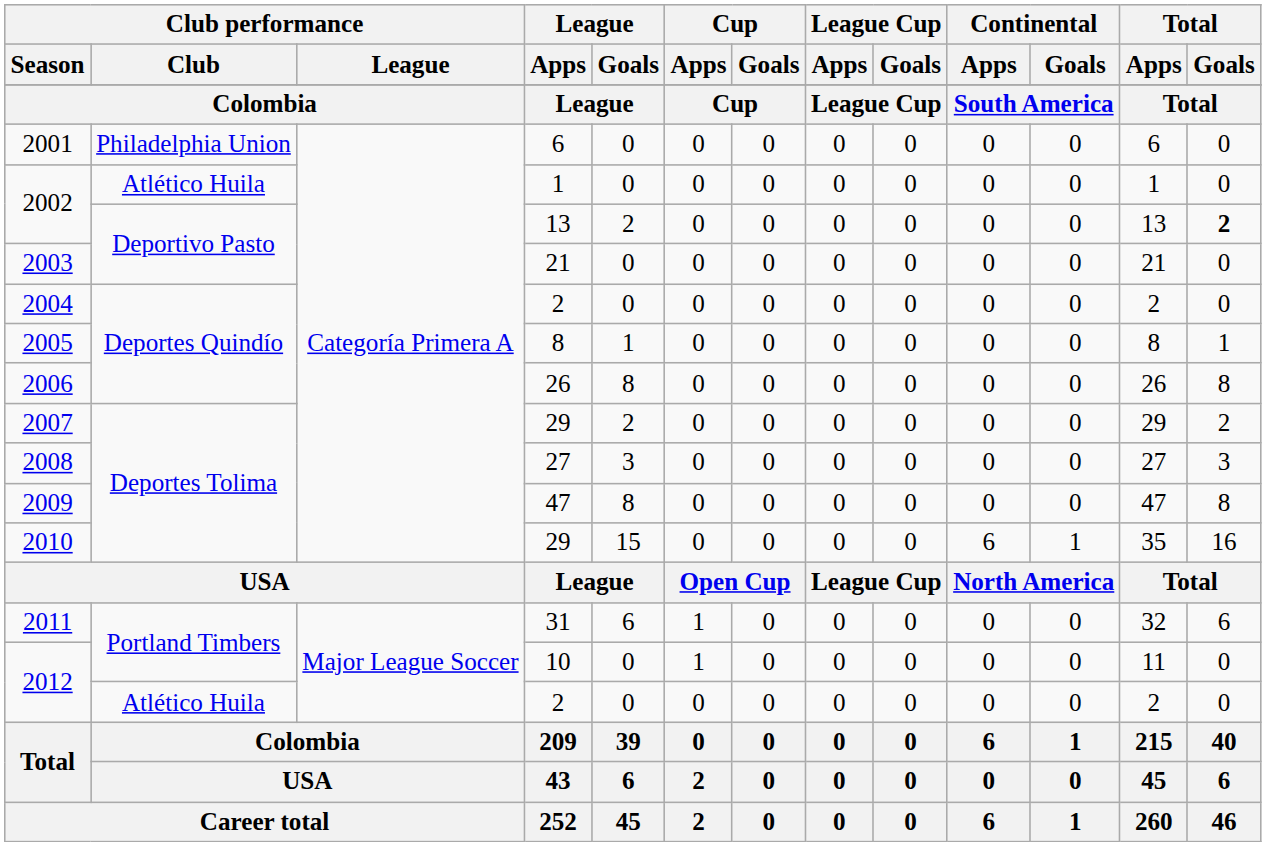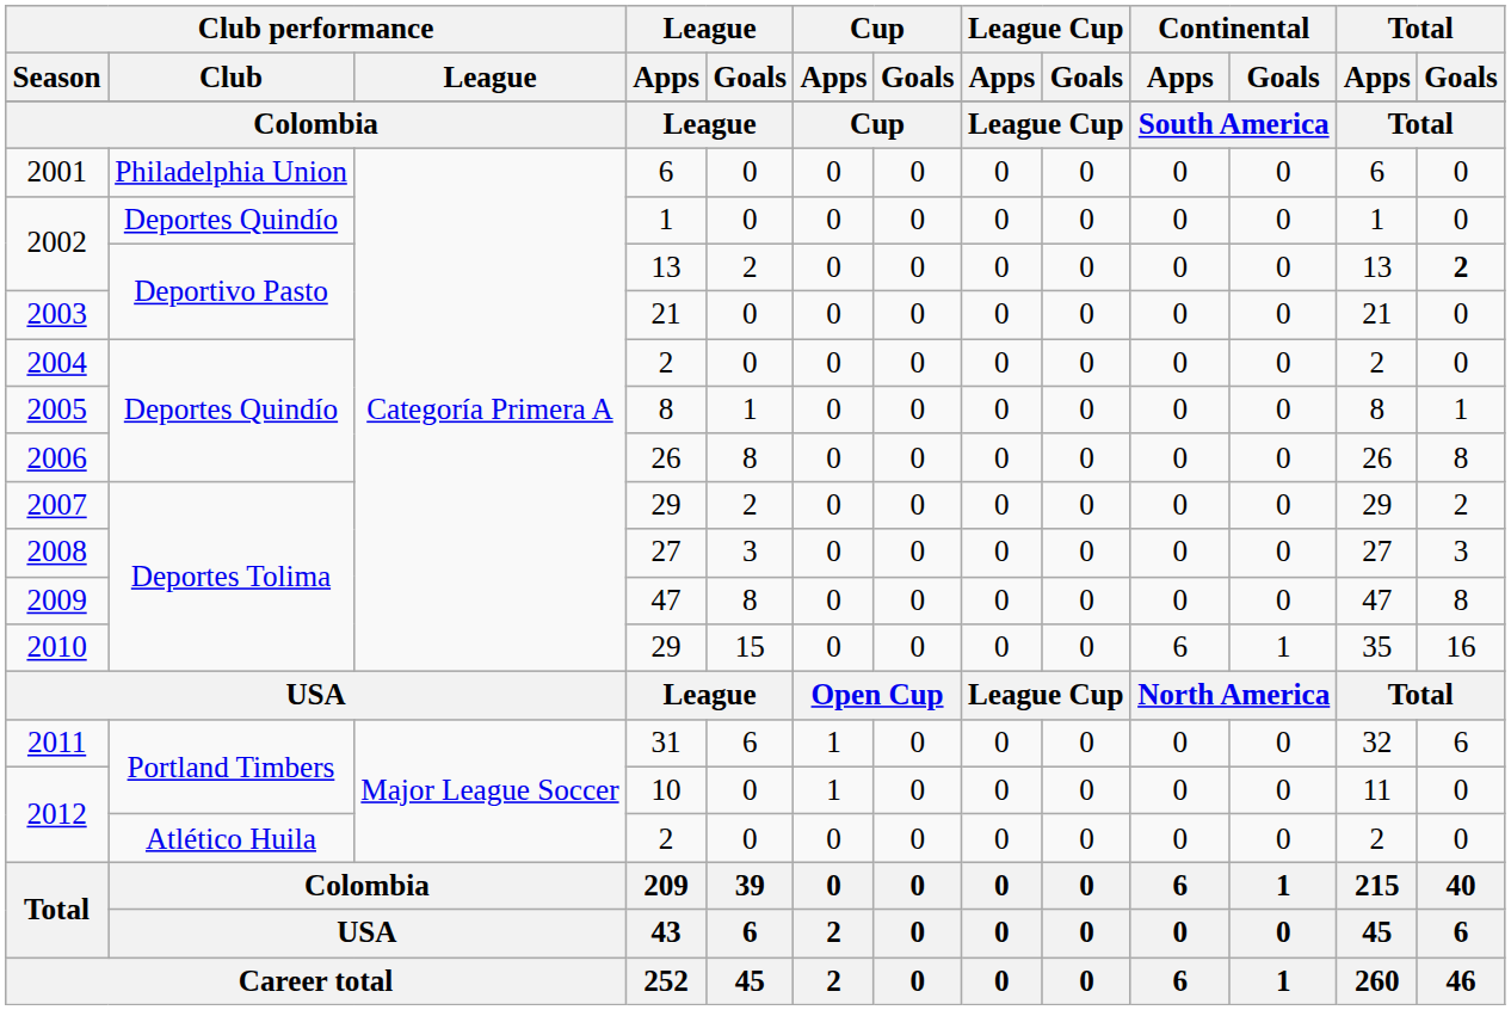2002 / 1 | Club performance / Club: Atlético Huila -> Deportes Quindío
